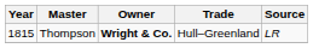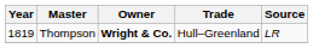Thompson | Year: 1815 -> 1819
